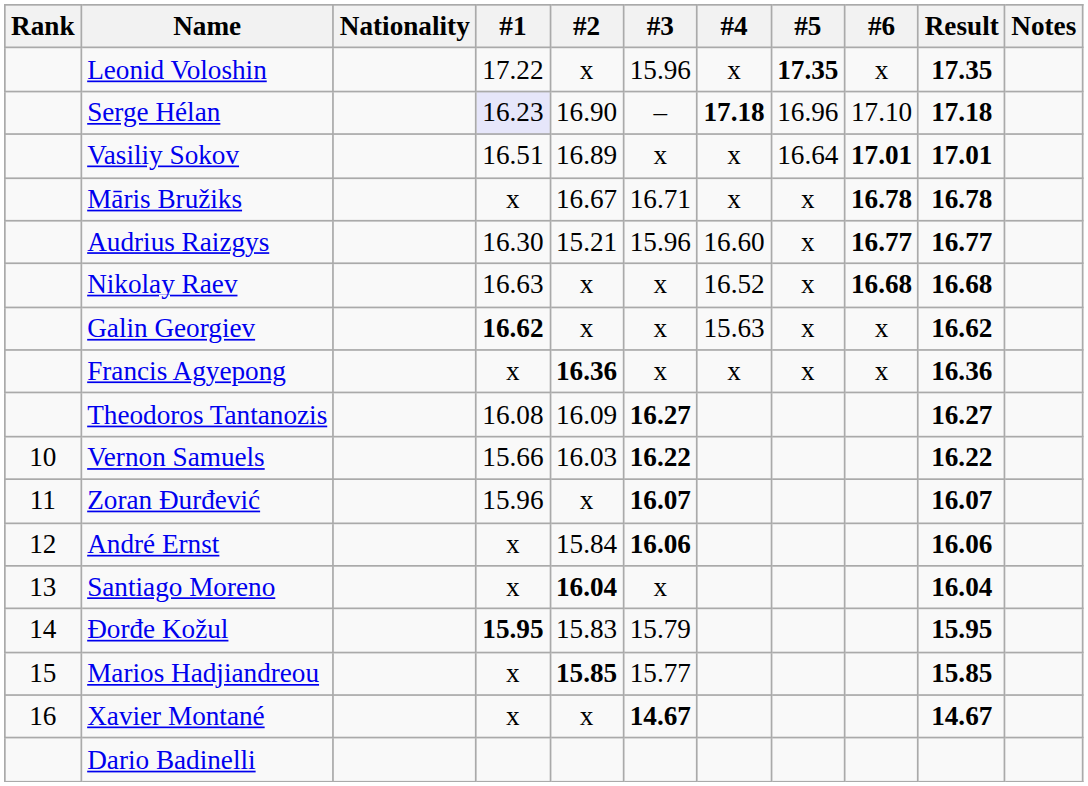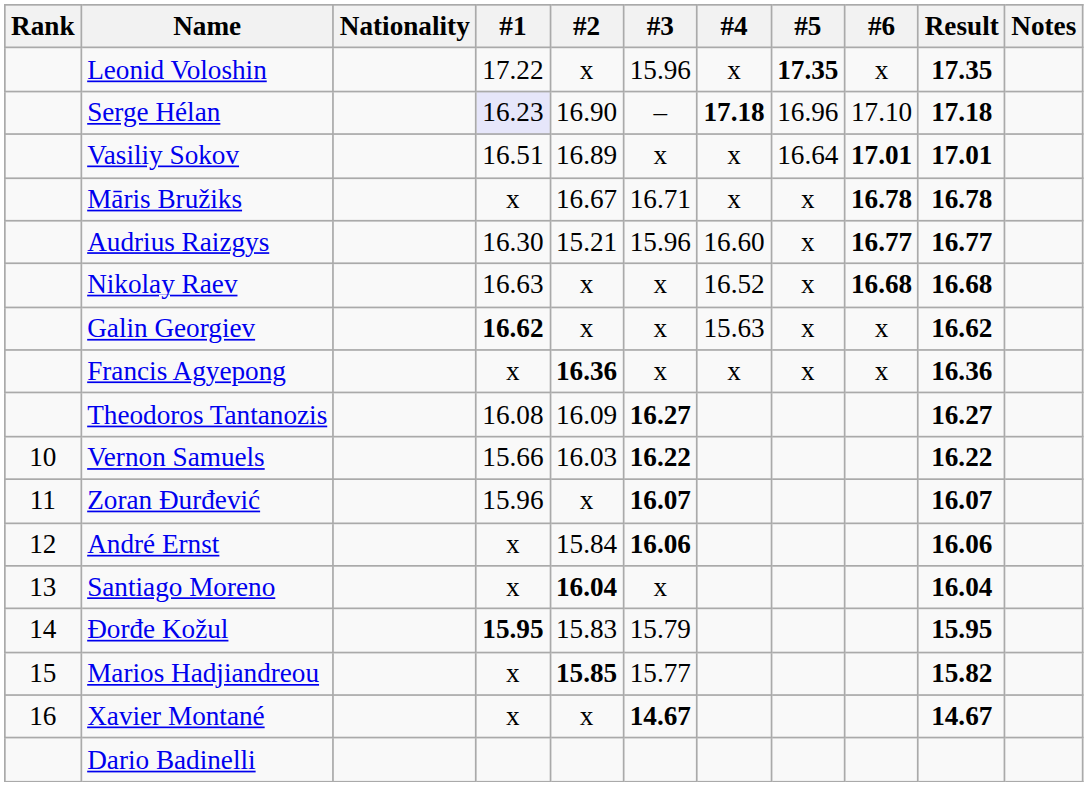Marios Hadjiandreou | Result: 15.85 -> 15.82
